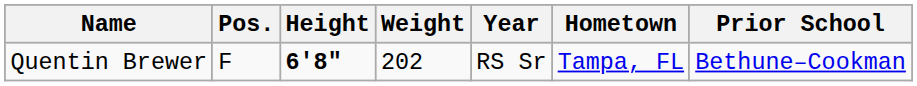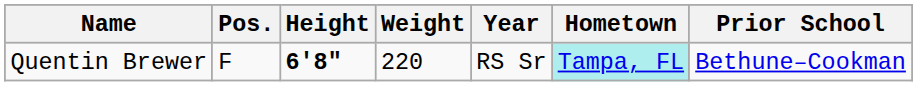Quentin Brewer | Weight: 202 -> 220
Quentin Brewer | Hometown: no background -> paleturquoise background
